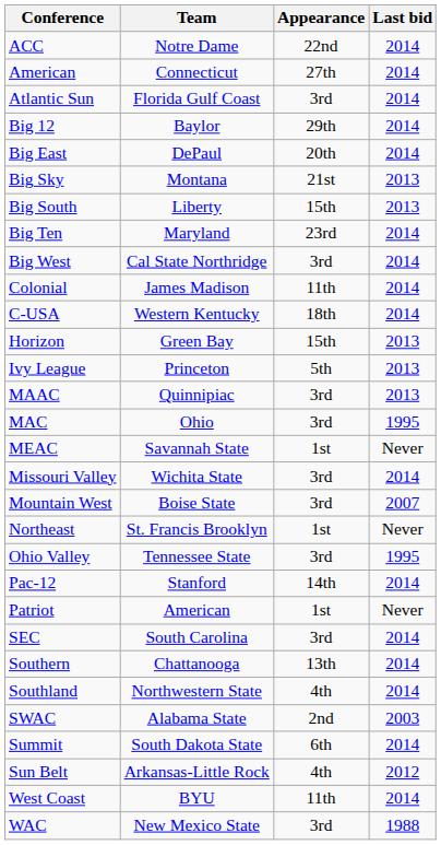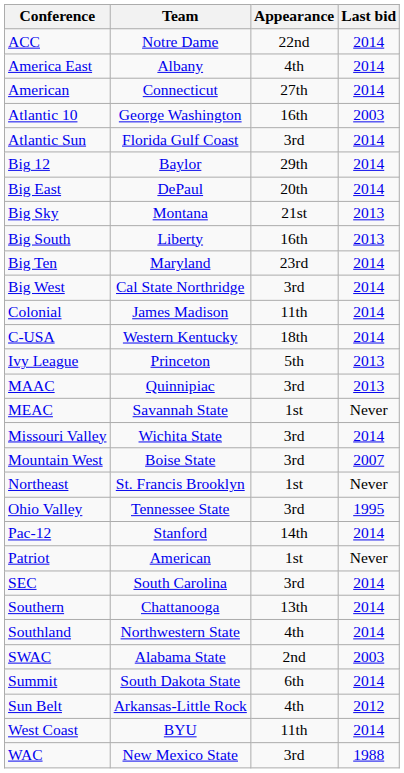+ row: America East | Albany | 4th | 2014
+ row: Atlantic 10 | George Washington | 16th | 2003
Big South | Appearance: 15th -> 16th
- row: Horizon | Green Bay | 15th | 2013
- row: MAC | Ohio | 3rd | 1995
